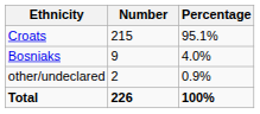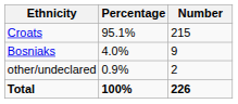columns swapped: Number <-> Percentage
